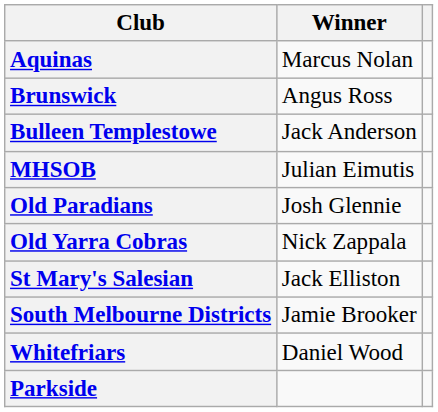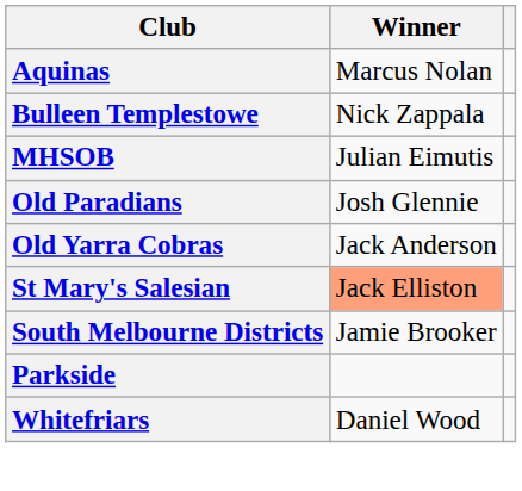- row: Brunswick | Angus Ross
Bulleen Templestowe | Winner: Jack Anderson -> Nick Zappala
Old Yarra Cobras | Winner: Nick Zappala -> Jack Anderson
St Mary's Salesian | Winner: no background -> lightsalmon background
rows swapped: Parkside <-> Whitefriars
